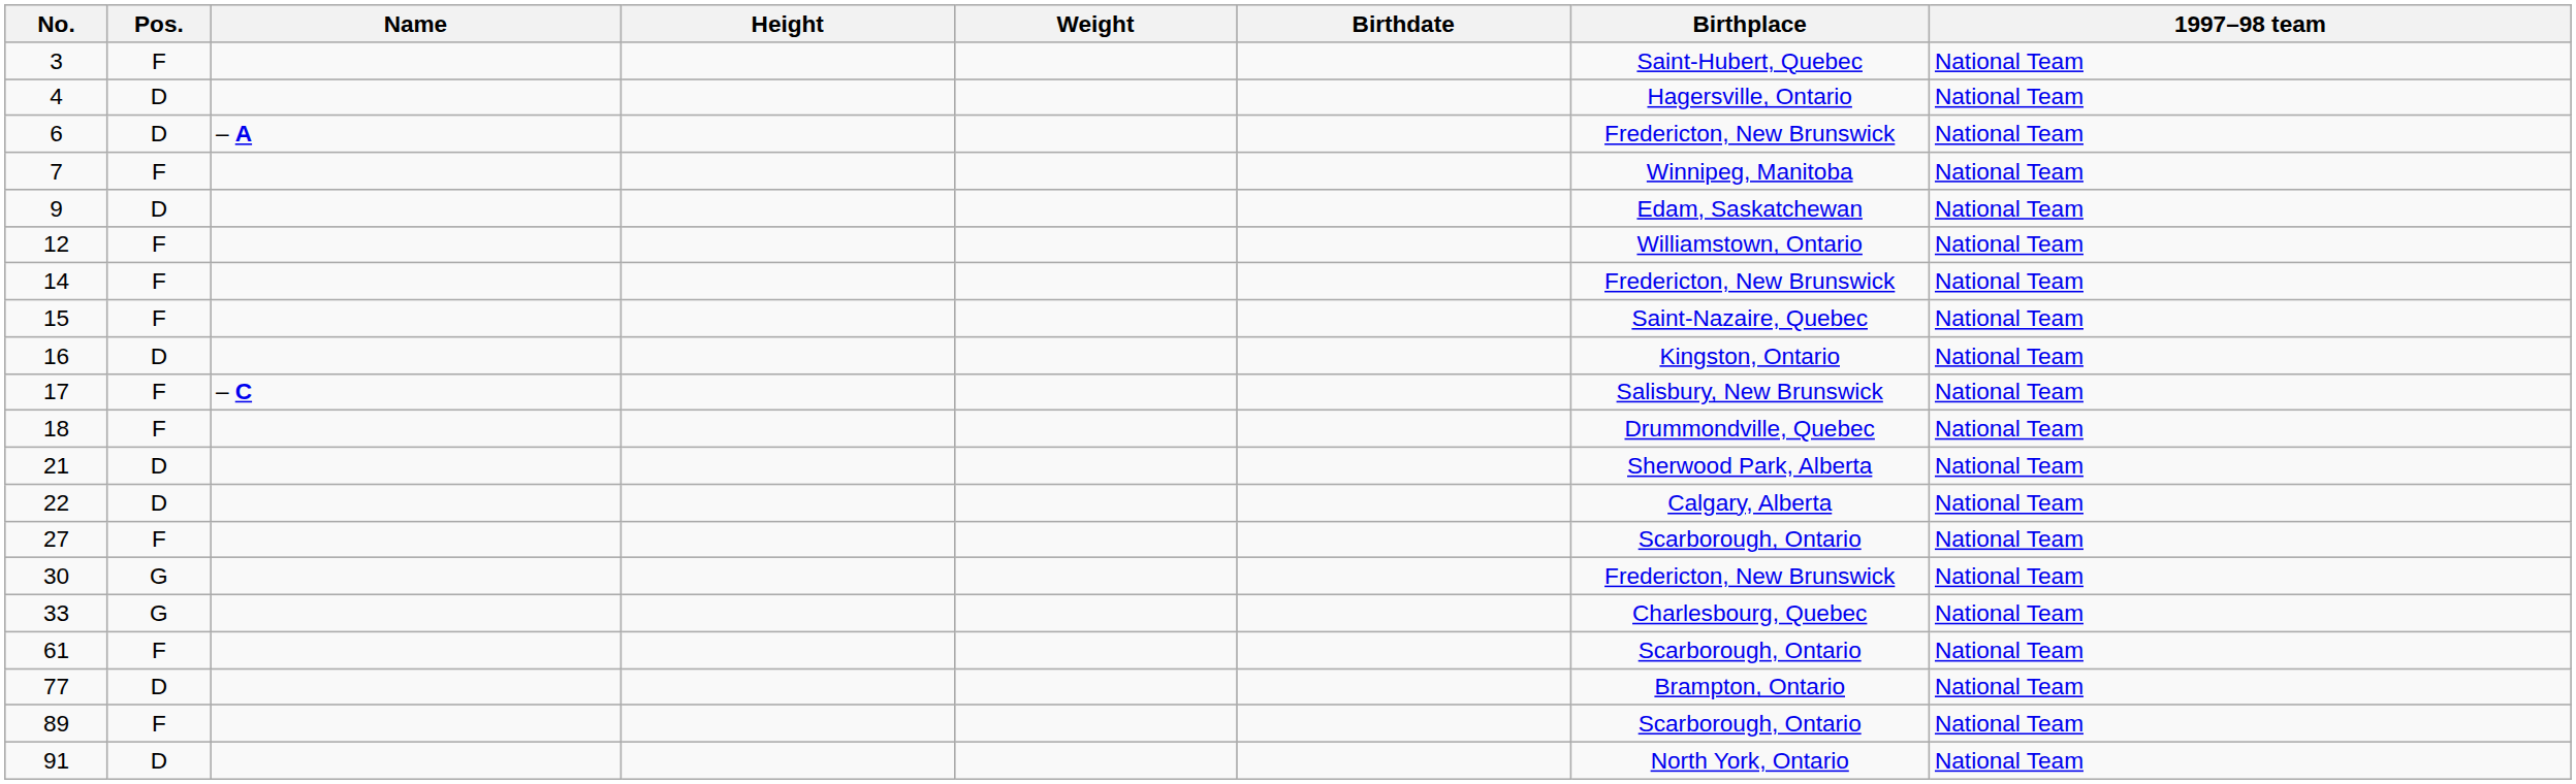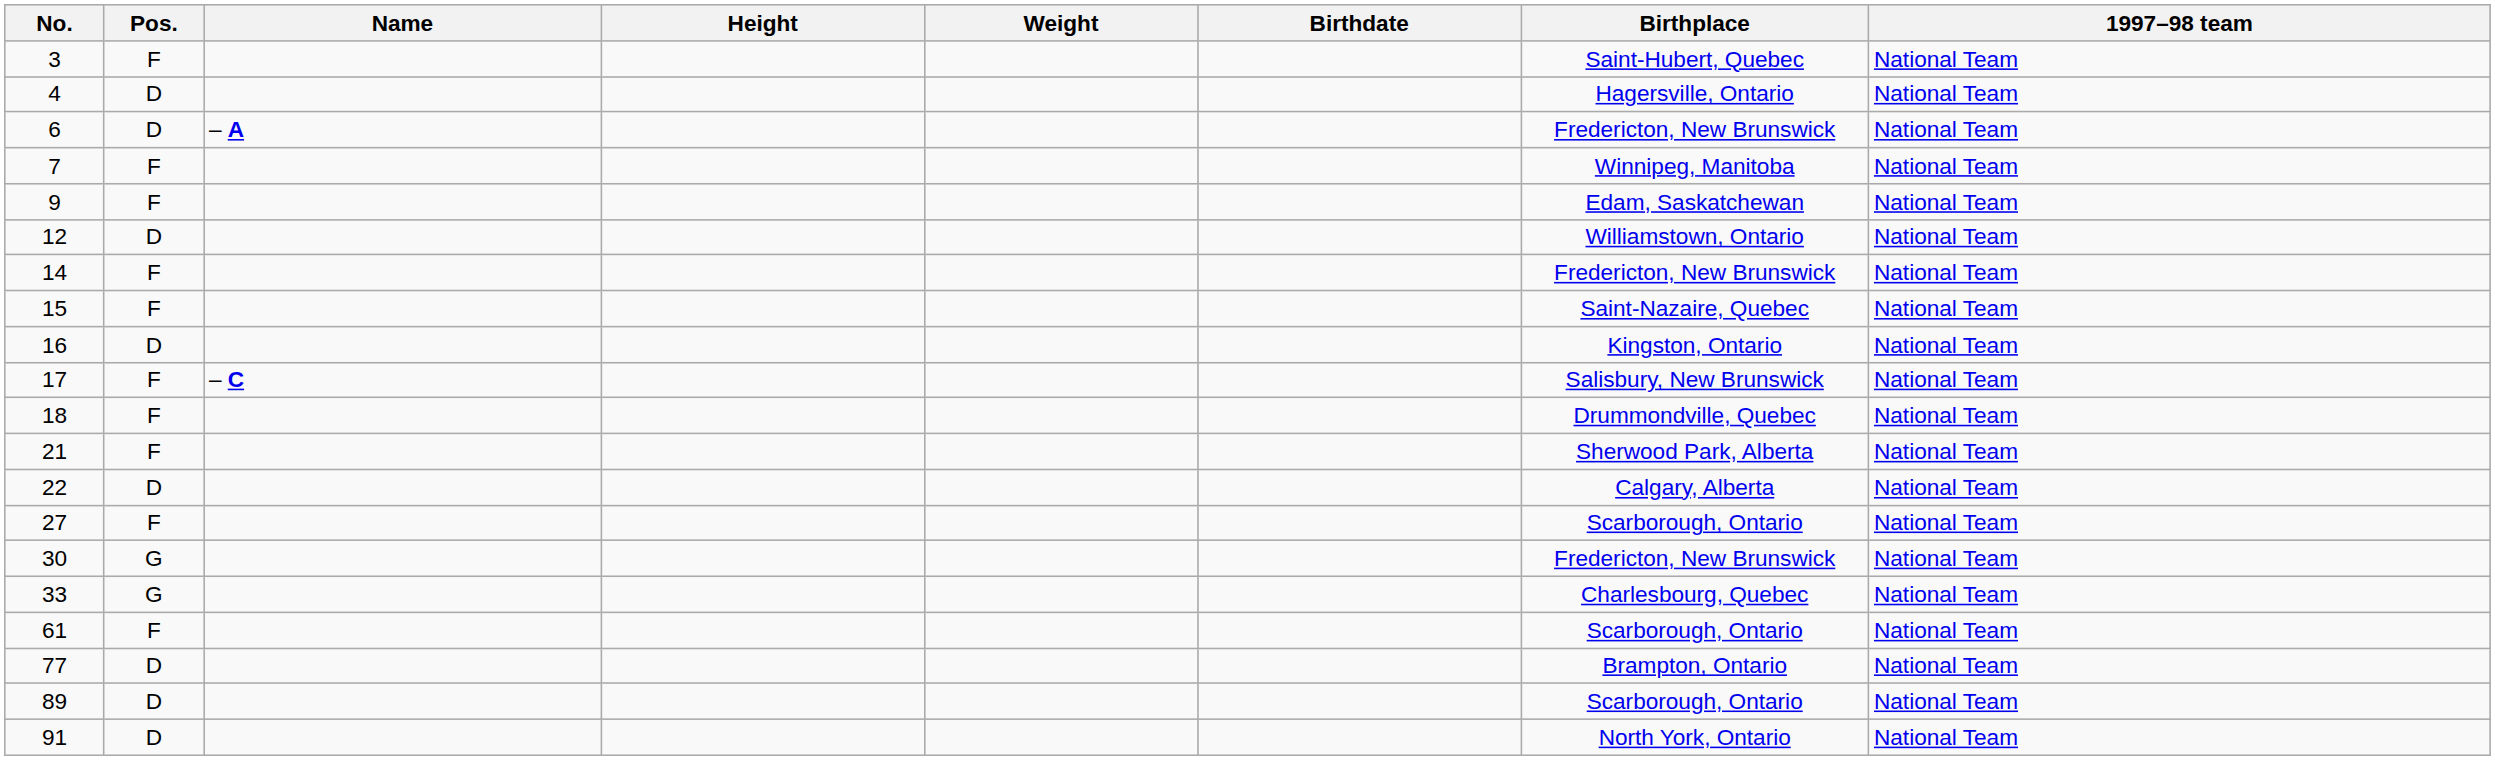9 | Pos.: D -> F
12 | Pos.: F -> D
21 | Pos.: D -> F
89 | Pos.: F -> D
